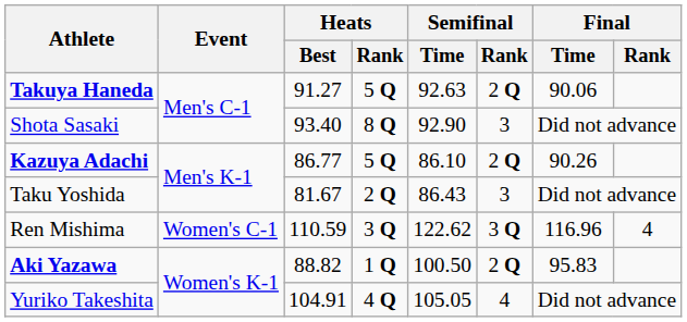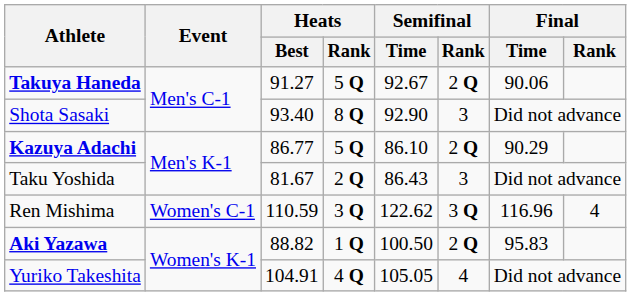Takuya Haneda | Semifinal / Time: 92.63 -> 92.67
Kazuya Adachi | Final / Time: 90.26 -> 90.29
